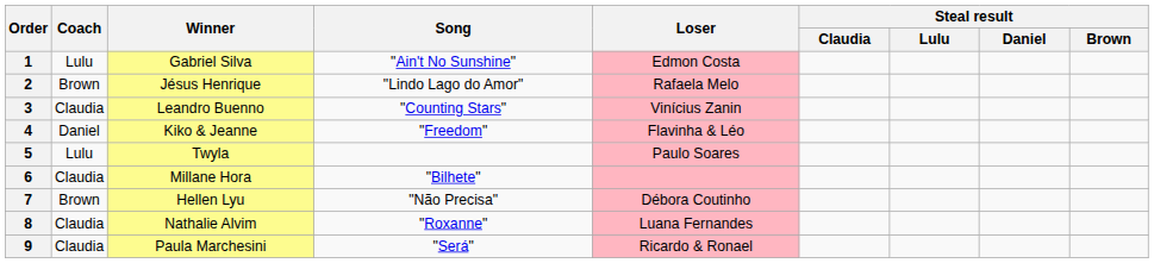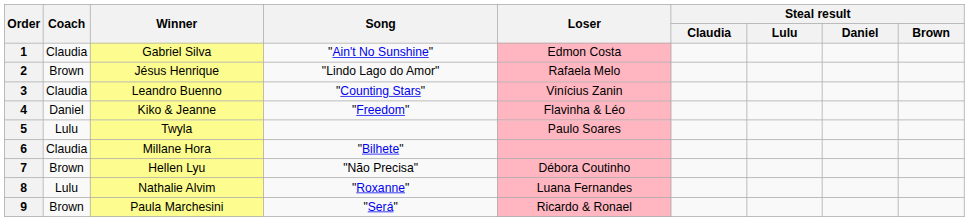1 | Coach: Lulu -> Claudia
8 | Coach: Claudia -> Lulu
9 | Coach: Claudia -> Brown
